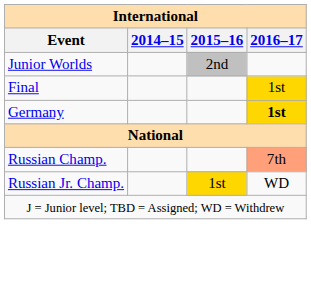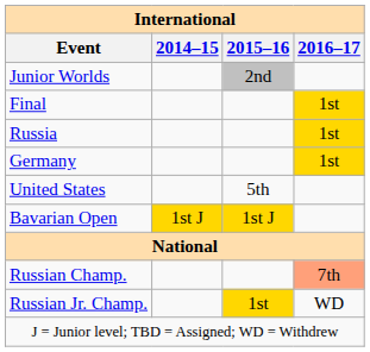+ row: Russia | 1st
Germany | 2016–17: bold -> normal
+ row: United States | 5th
+ row: Bavarian Open | 1st J | 1st J
